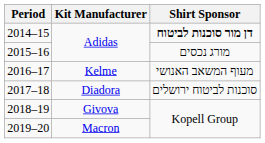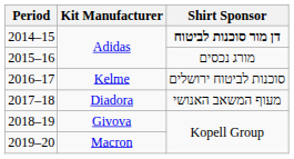2016–17 | Shirt Sponsor: מעוף המשאב האנושי -> סוכנות לביטוח ירושלים
2017–18 | Shirt Sponsor: סוכנות לביטוח ירושלים -> מעוף המשאב האנושי
